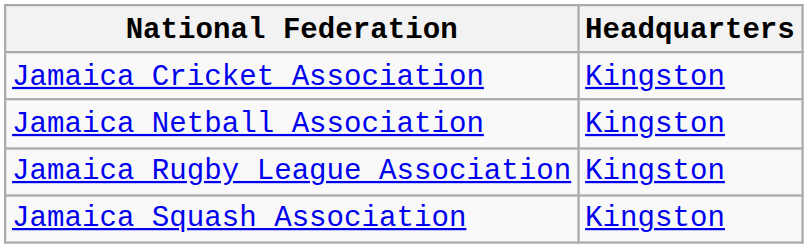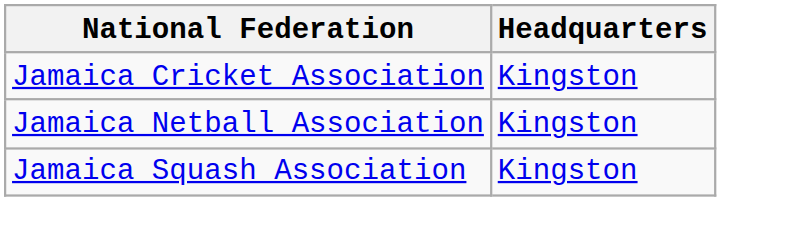- row: Jamaica Rugby League Association | Kingston
